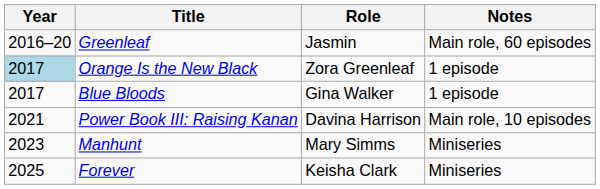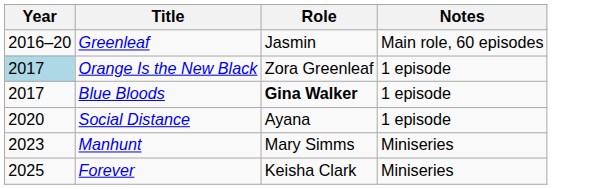Blue Bloods | Role: normal -> bold
+ row: 2020 | Social Distance | Ayana | 1 episode
- row: 2021 | Power Book III: Raising Kanan | Davina Harrison | Main role, 10 episodes
